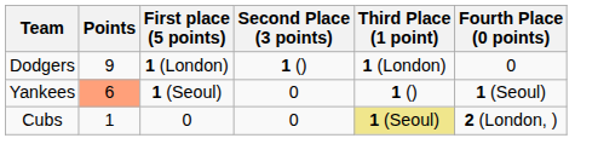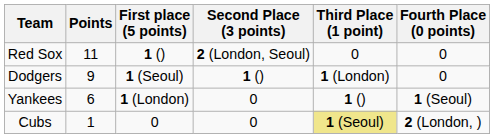+ row: Red Sox | 11 | 1 () | 2 (London, Seoul) | 0 | 0
Dodgers | First place (5 points): 1 (London) -> 1 (Seoul)
Yankees | Points: lightsalmon background -> no background
Yankees | First place (5 points): 1 (Seoul) -> 1 (London)
